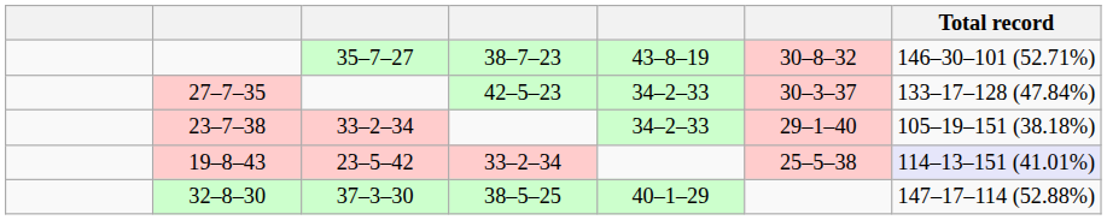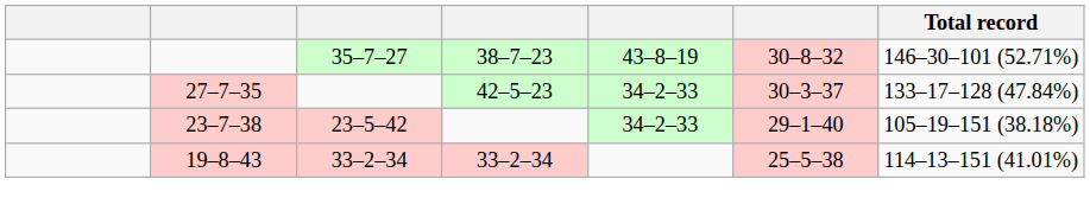23–7–38 | column 3: 33–2–34 -> 23–5–42
19–8–43 | column 3: 23–5–42 -> 33–2–34
19–8–43 | Total record: lavender background -> no background
- row: 32–8–30 | 37–3–30 | 38–5–25 | 40–1–29 | 147–17–114 (52.88%)
